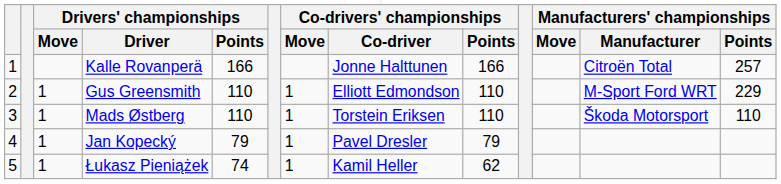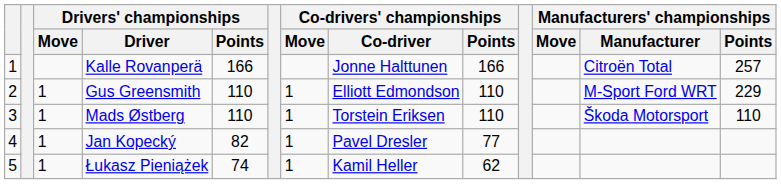Jan Kopecký | Drivers' championships / Points: 79 -> 82
Jan Kopecký | Co-drivers' championships / Points: 79 -> 77
